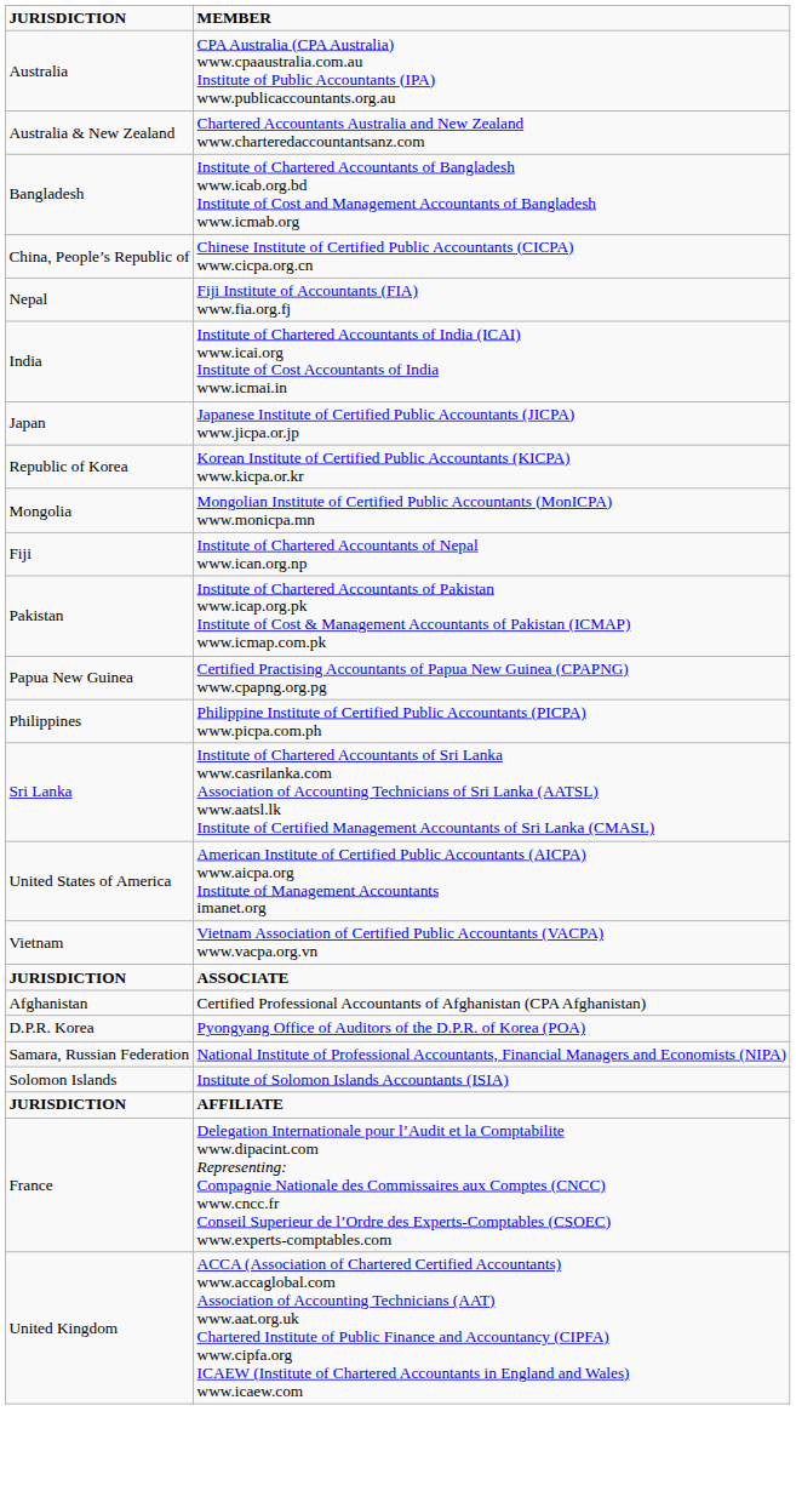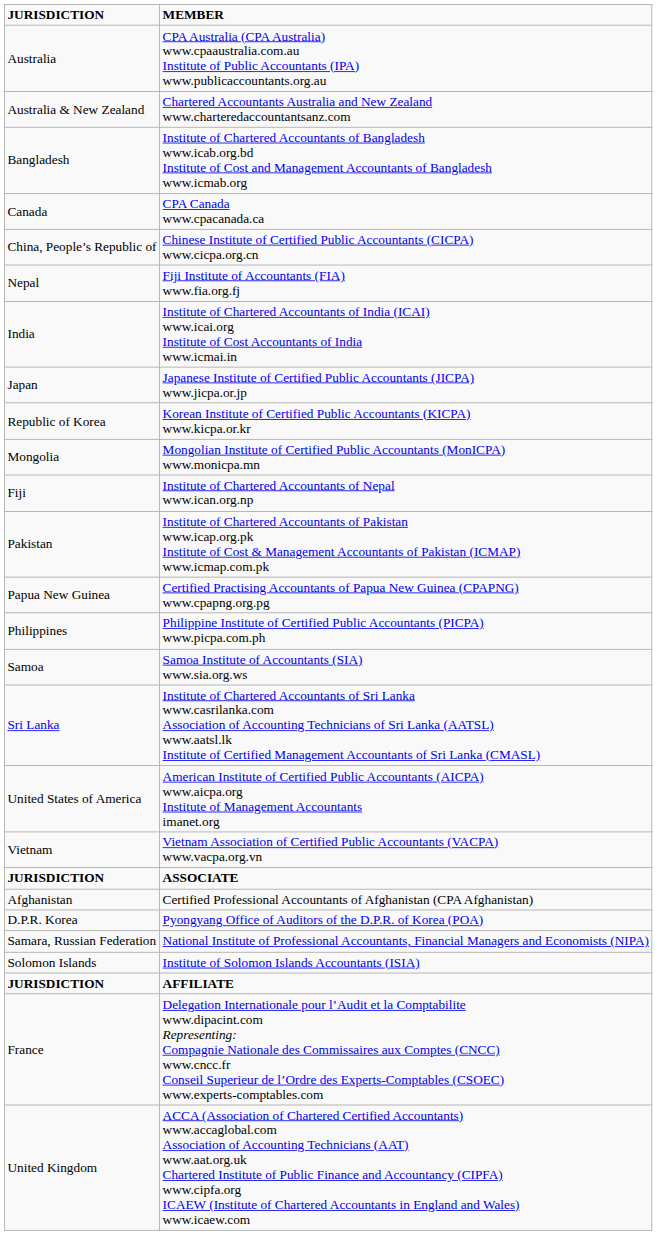+ row: Canada | CPA Canada www.cpacanada.ca
+ row: Samoa | Samoa Institute of Accountants (SIA) www.sia.org.ws
